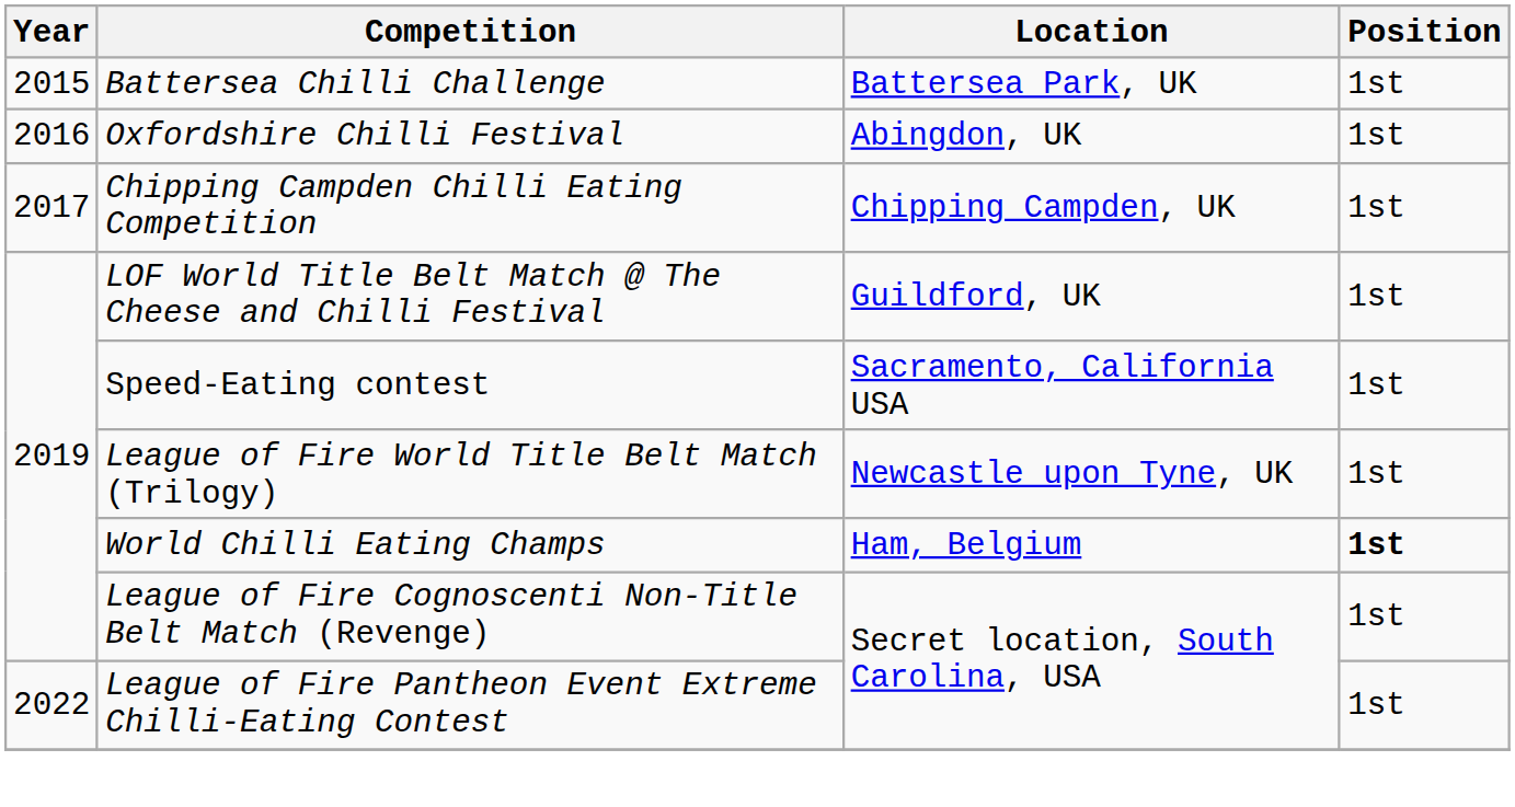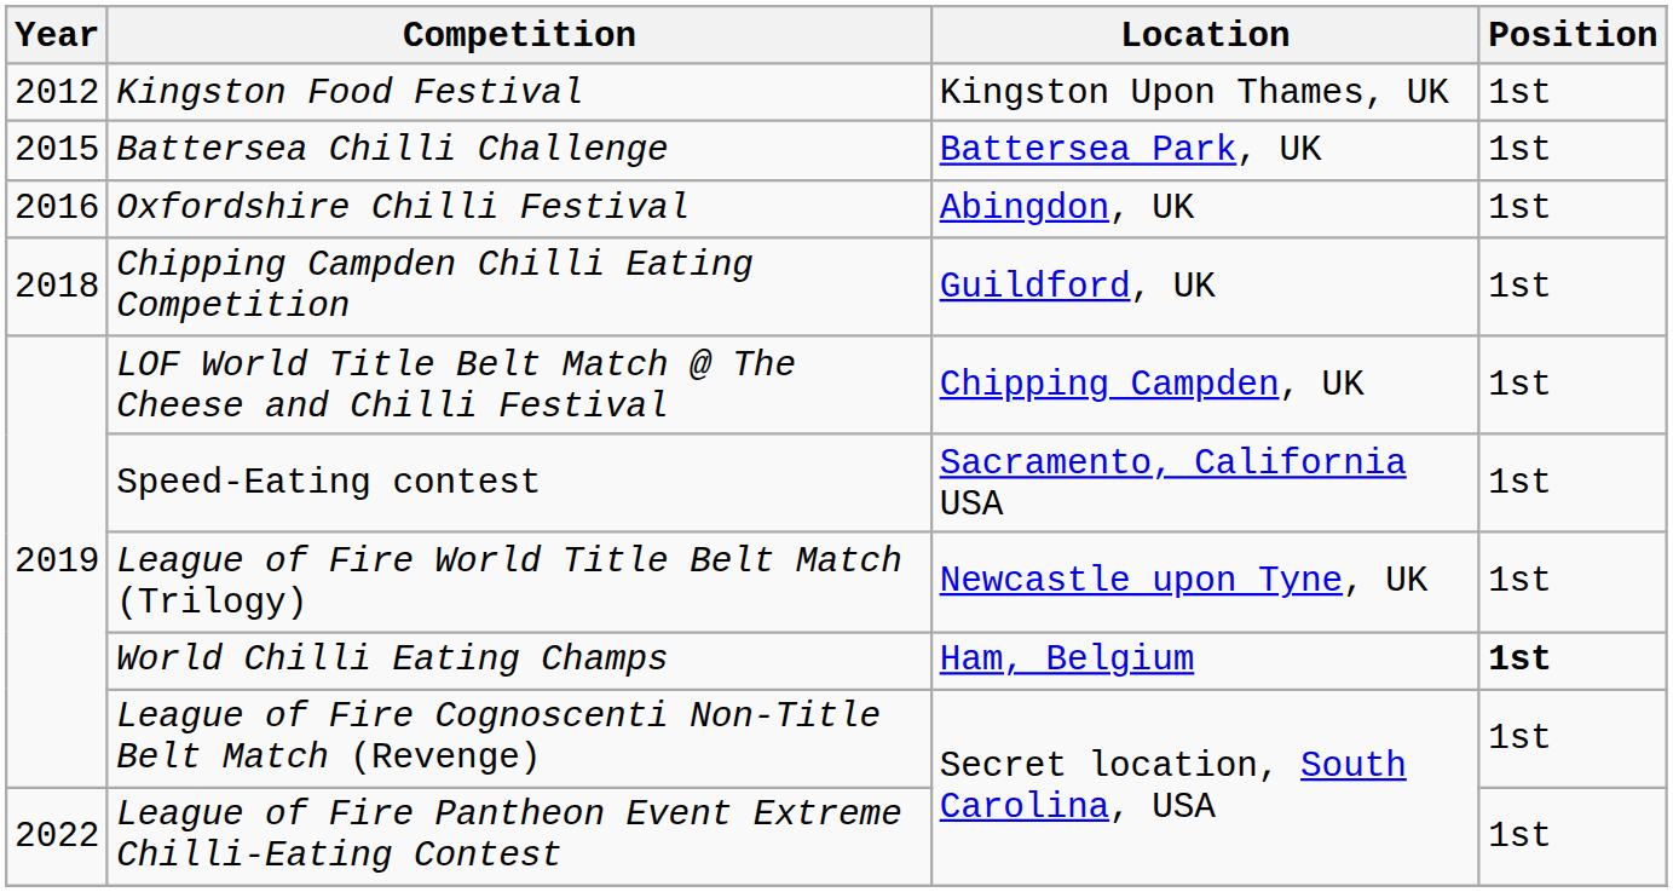+ row: 2012 | Kingston Food Festival | Kingston Upon Thames, UK | 1st
Chipping Campden Chilli Eating Competition | Year: 2017 -> 2018
Chipping Campden Chilli Eating Competition | Location: Chipping Campden, UK -> Guildford, UK
LOF World Title Belt Match @ The Cheese and Chilli Festival | Location: Guildford, UK -> Chipping Campden, UK
